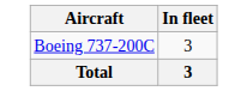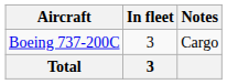+ column: Notes | Cargo
